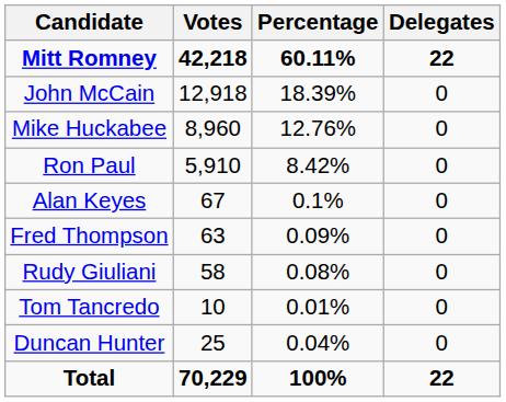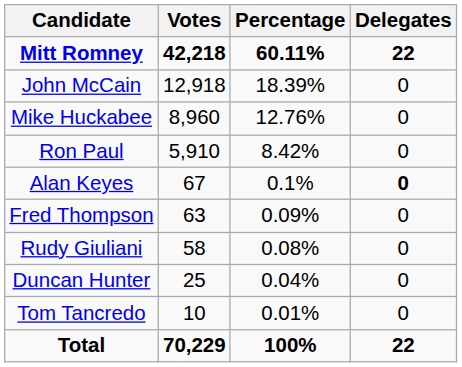Alan Keyes | Delegates: normal -> bold
rows swapped: Duncan Hunter <-> Tom Tancredo
